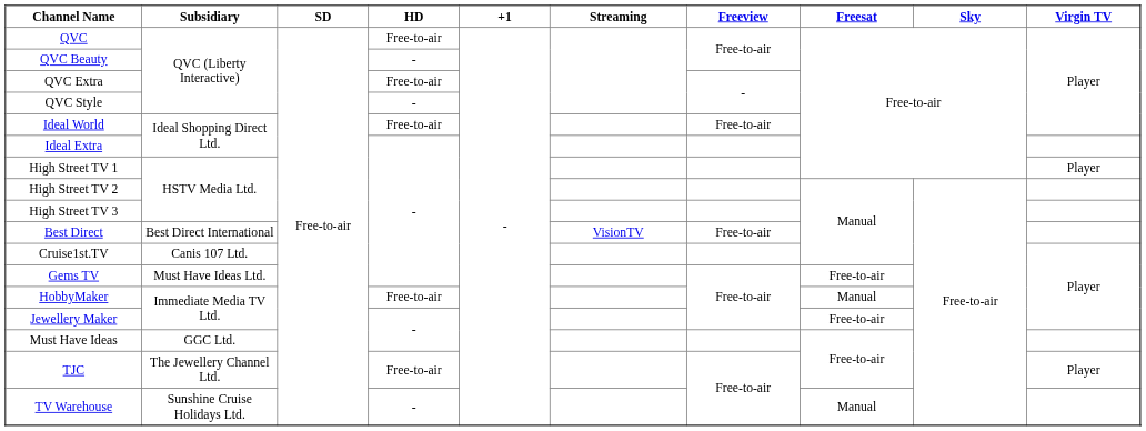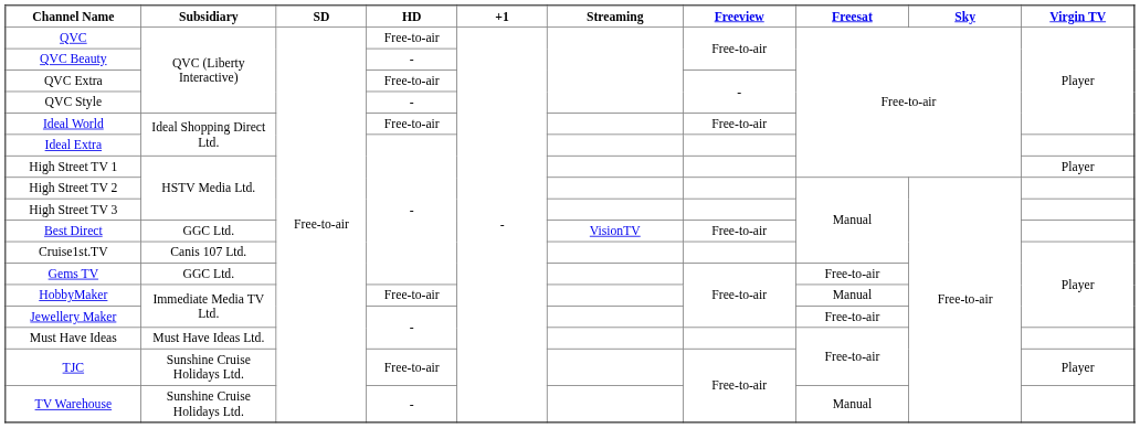Best Direct | Subsidiary: Best Direct International -> GGC Ltd.
Gems TV | Subsidiary: Must Have Ideas Ltd. -> GGC Ltd.
Must Have Ideas | Subsidiary: GGC Ltd. -> Must Have Ideas Ltd.
TJC | Subsidiary: The Jewellery Channel Ltd. -> Sunshine Cruise Holidays Ltd.
